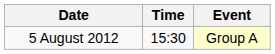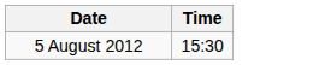- column: Event | Group A
